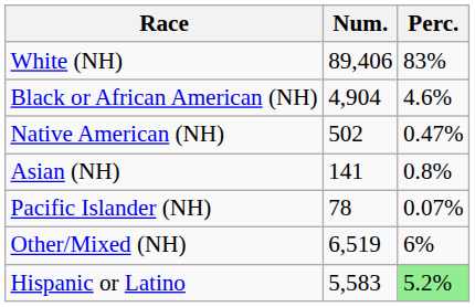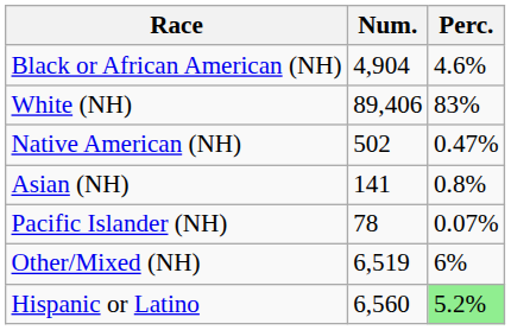rows swapped: White (NH) <-> Black or African American (NH)
Hispanic or Latino | Num.: 5,583 -> 6,560
